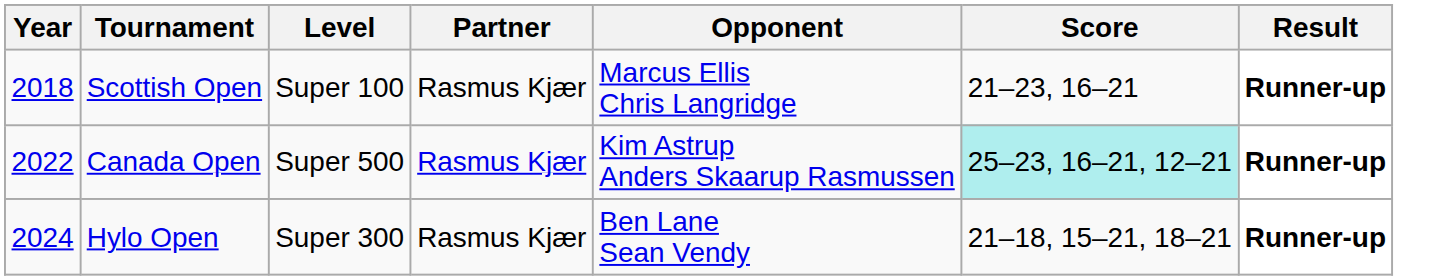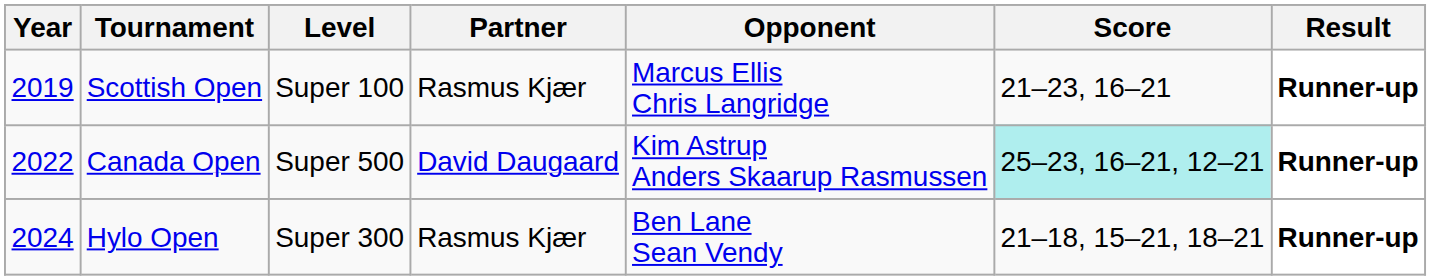Scottish Open | Year: 2018 -> 2019
Canada Open | Partner: Rasmus Kjær -> David Daugaard
